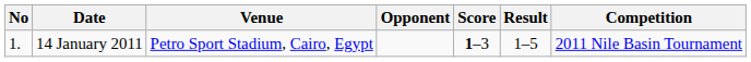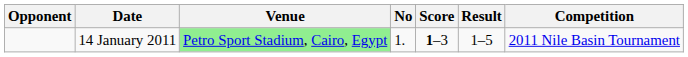columns swapped: No <-> Opponent
14 January 2011 | Venue: no background -> lightgreen background
